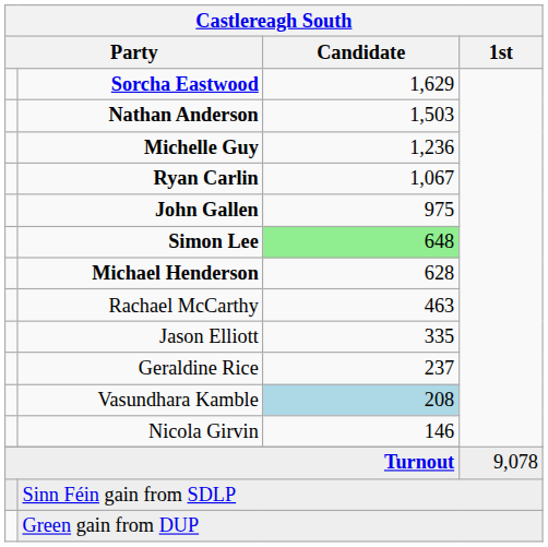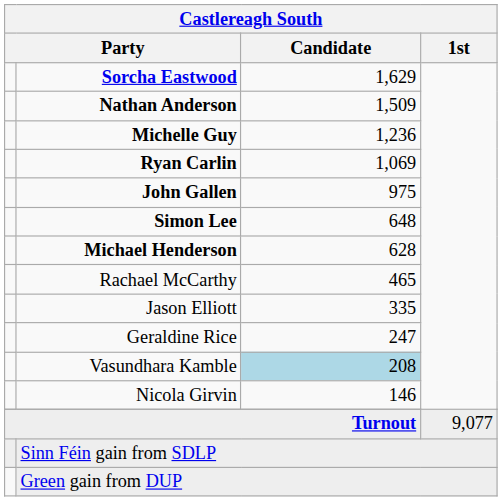Nathan Anderson | Castlereagh South / Candidate: 1,503 -> 1,509
Ryan Carlin | Castlereagh South / Candidate: 1,067 -> 1,069
Simon Lee | Castlereagh South / Candidate: lightgreen background -> no background
Rachael McCarthy | Castlereagh South / Candidate: 463 -> 465
Geraldine Rice | Castlereagh South / Candidate: 237 -> 247
Turnout | Castlereagh South / 1st: 9,078 -> 9,077
